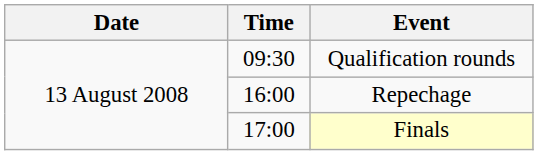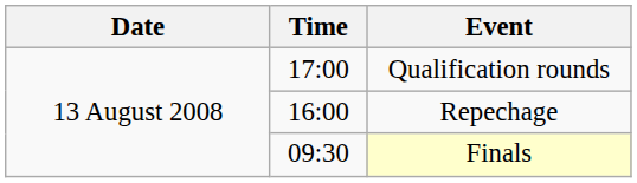Qualification rounds | Time: 09:30 -> 17:00
Finals | Time: 17:00 -> 09:30
